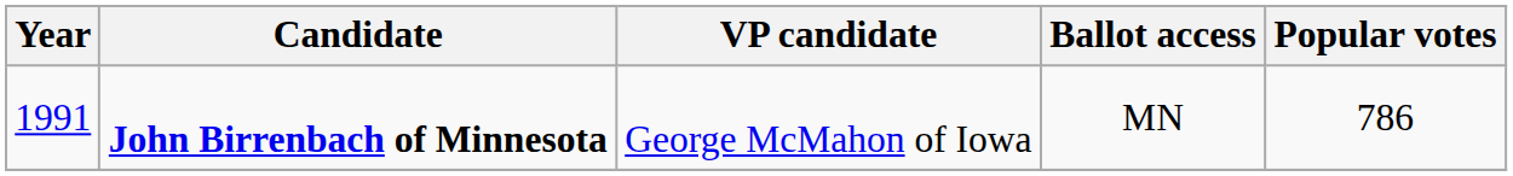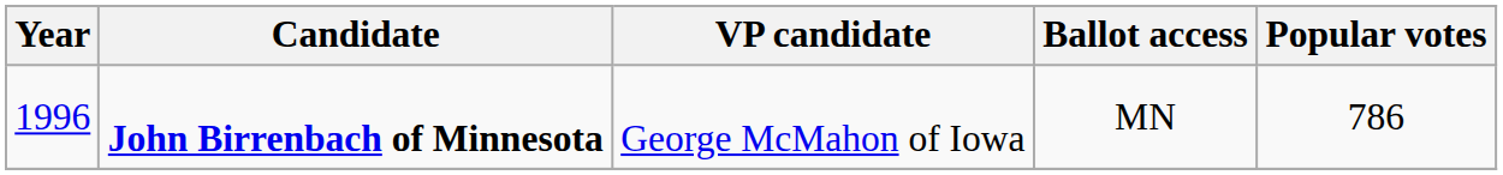John Birrenbach of Minnesota | Year: 1991 -> 1996
